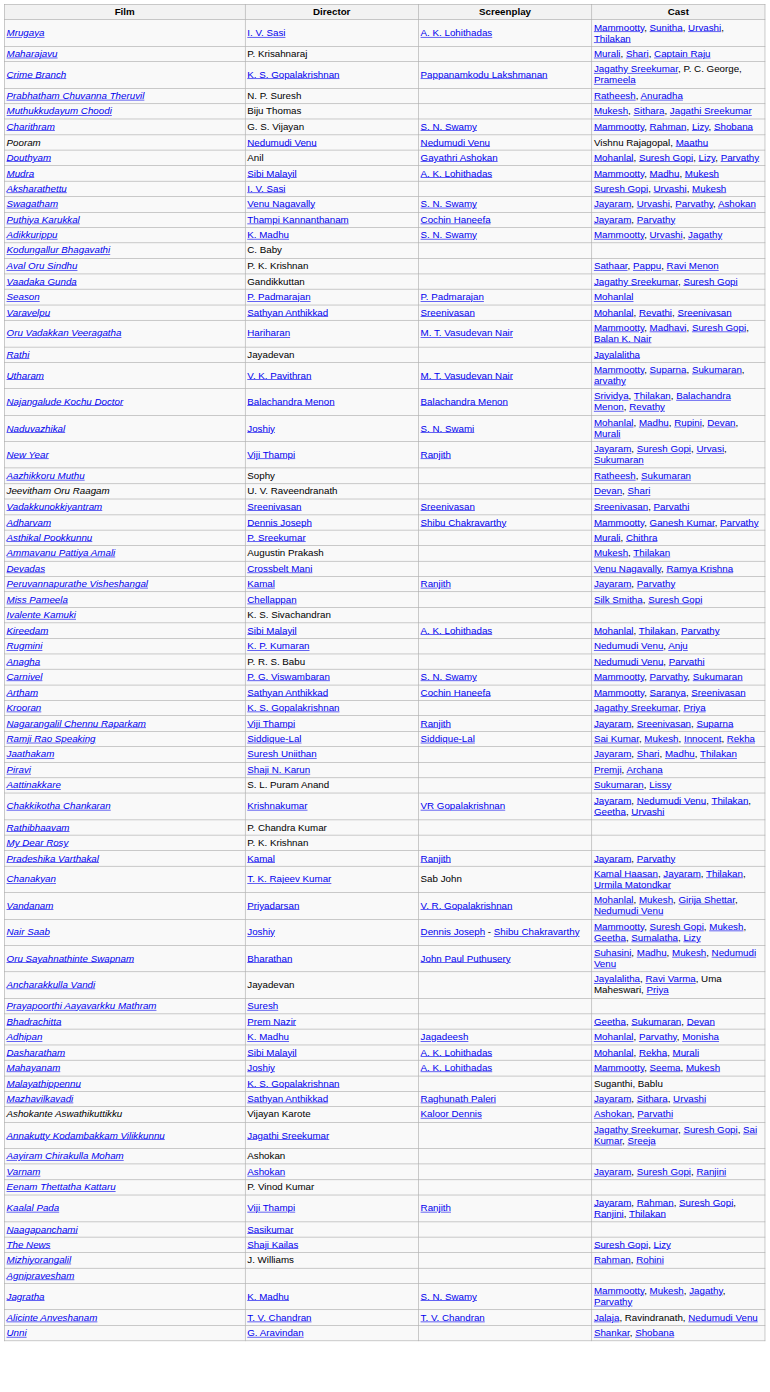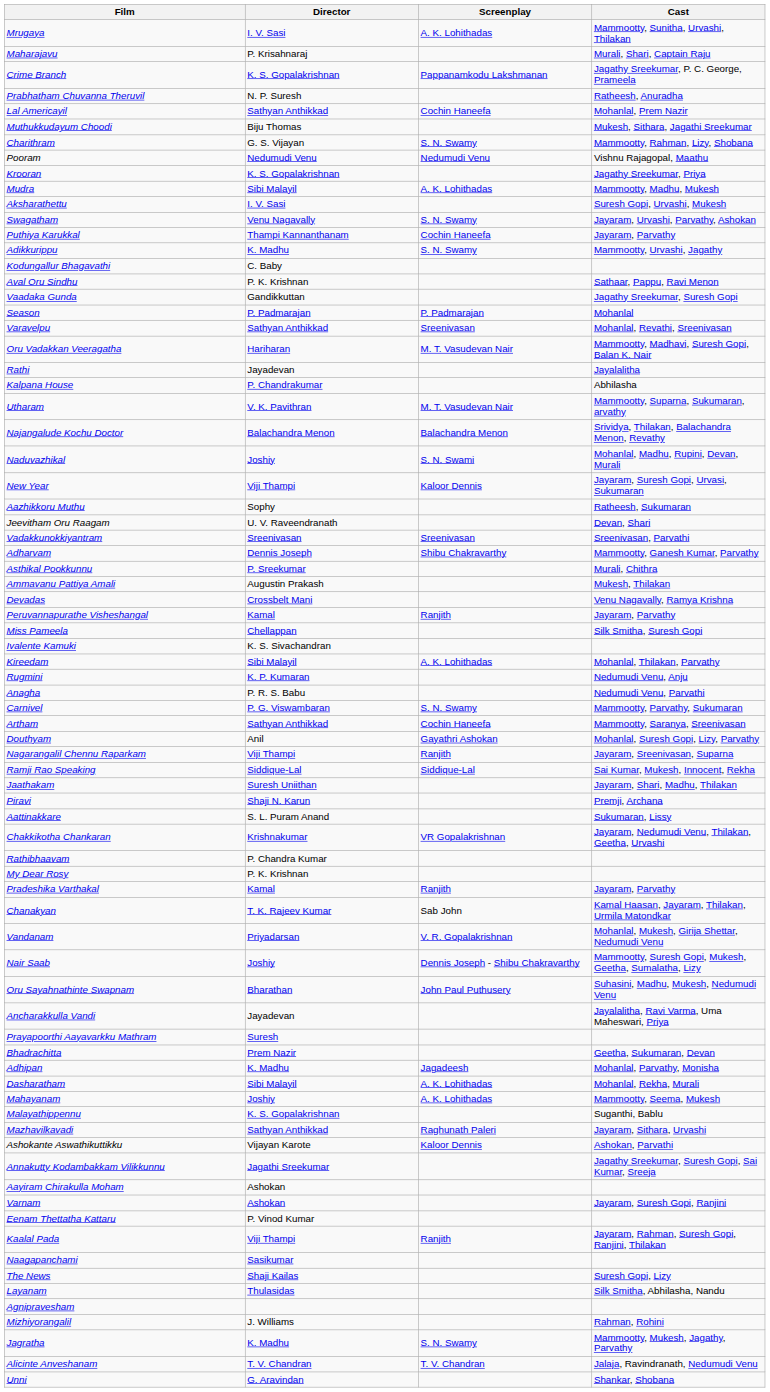+ row: Lal Americayil | Sathyan Anthikkad | Cochin Haneefa | Mohanlal, Prem Nazir
rows swapped: Douthyam <-> Krooran
+ row: Kalpana House | P. Chandrakumar | Abhilasha
New Year | Screenplay: Ranjith -> Kaloor Dennis
+ row: Layanam | Thulasidas | Silk Smitha, Abhilasha, Nandu
rows swapped: Mizhiyorangalil <-> Agnipravesham
